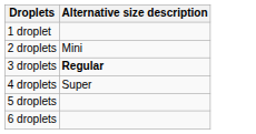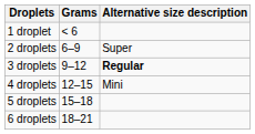+ column: Grams | < 6 | 6–9 | 9–12 | 12–15 | 15–18 | 18–21
2 droplets | Alternative size description: Mini -> Super
4 droplets | Alternative size description: Super -> Mini
